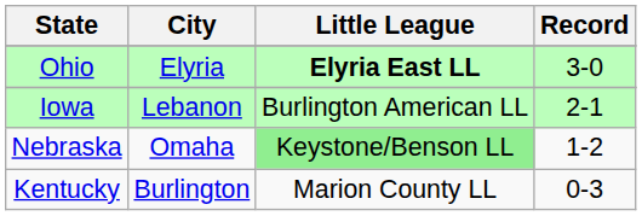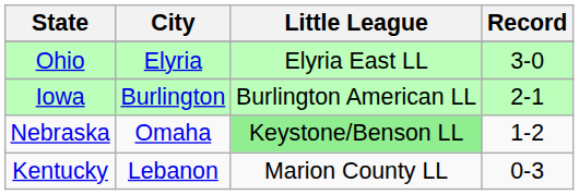Ohio | Little League: bold -> normal
Iowa | City: Lebanon -> Burlington
Kentucky | City: Burlington -> Lebanon
